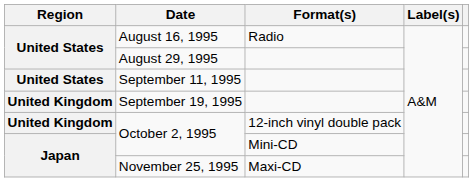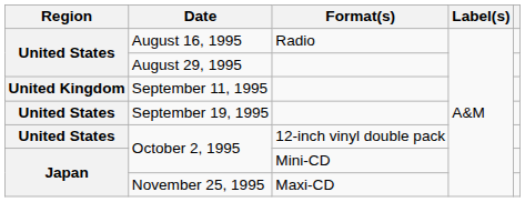September 11, 1995 | Region: United States -> United Kingdom
September 19, 1995 | Region: United Kingdom -> United States
October 2, 1995 / 12-inch vinyl double pack | Region: United Kingdom -> United States
